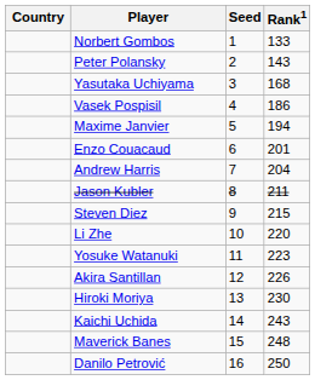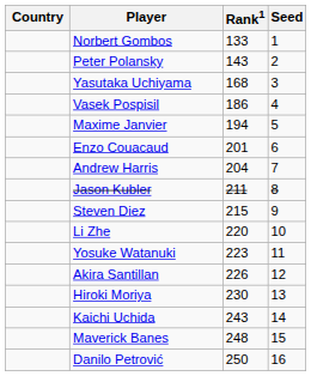columns swapped: Rank1 <-> Seed
